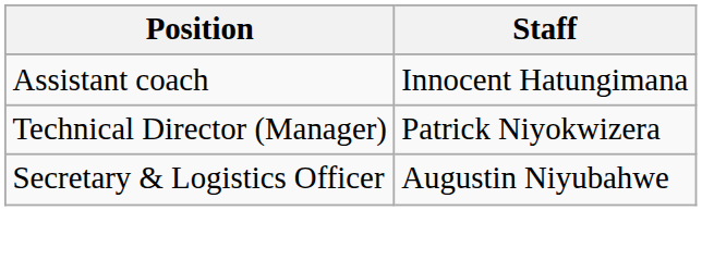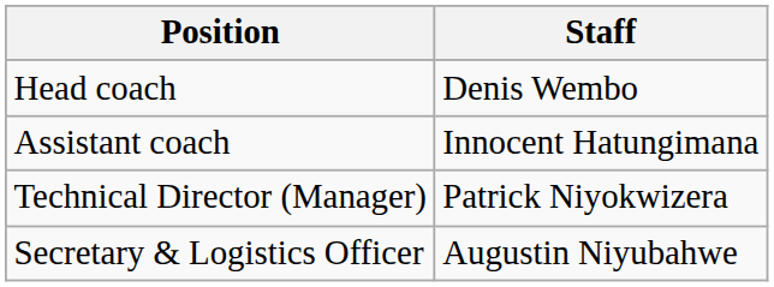+ row: Head coach | Denis Wembo
